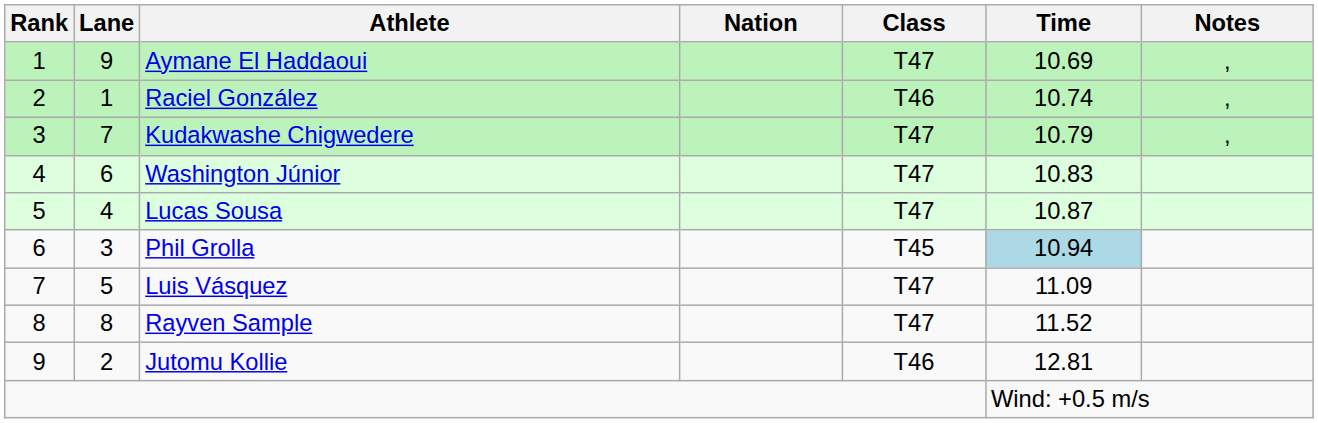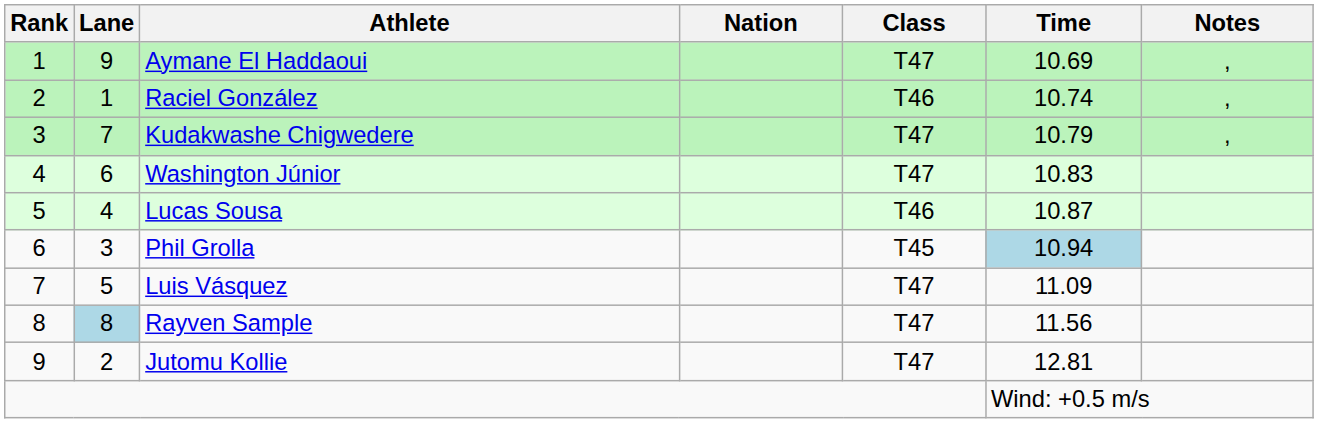Lucas Sousa | Class: T47 -> T46
Rayven Sample | Lane: no background -> lightblue background
Rayven Sample | Time: 11.52 -> 11.56
Jutomu Kollie | Class: T46 -> T47
